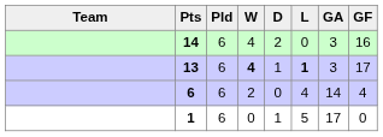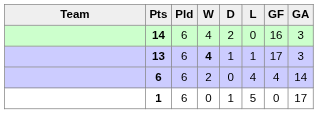columns swapped: GF <-> GA
13 | L: bold -> normal
